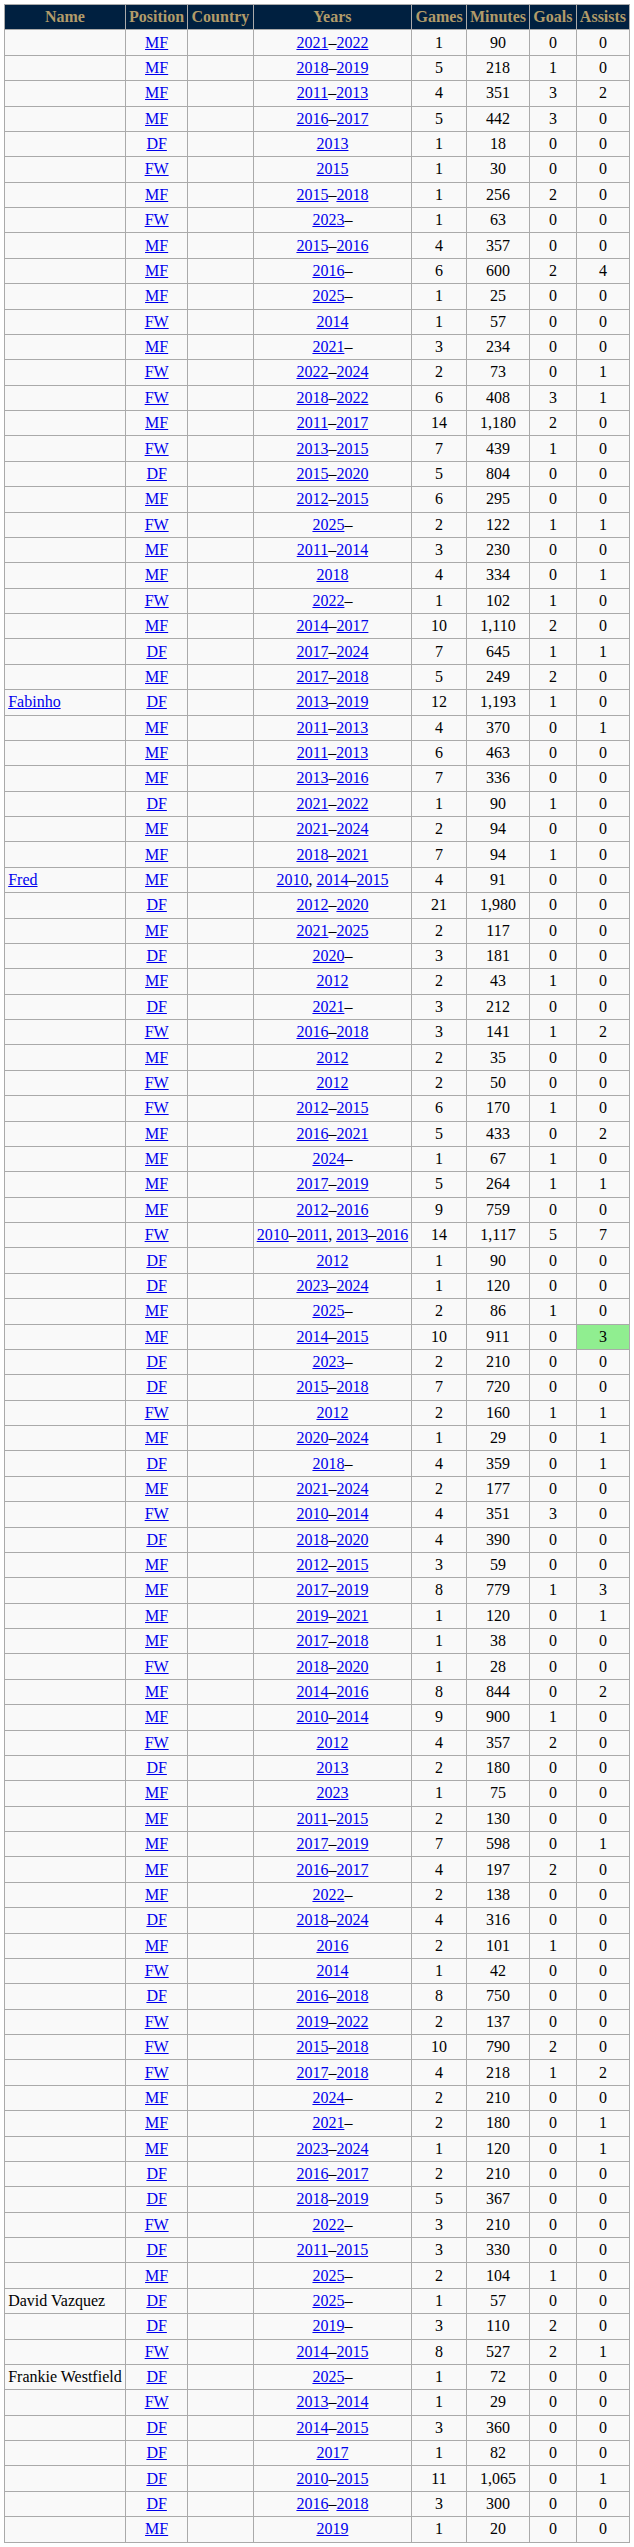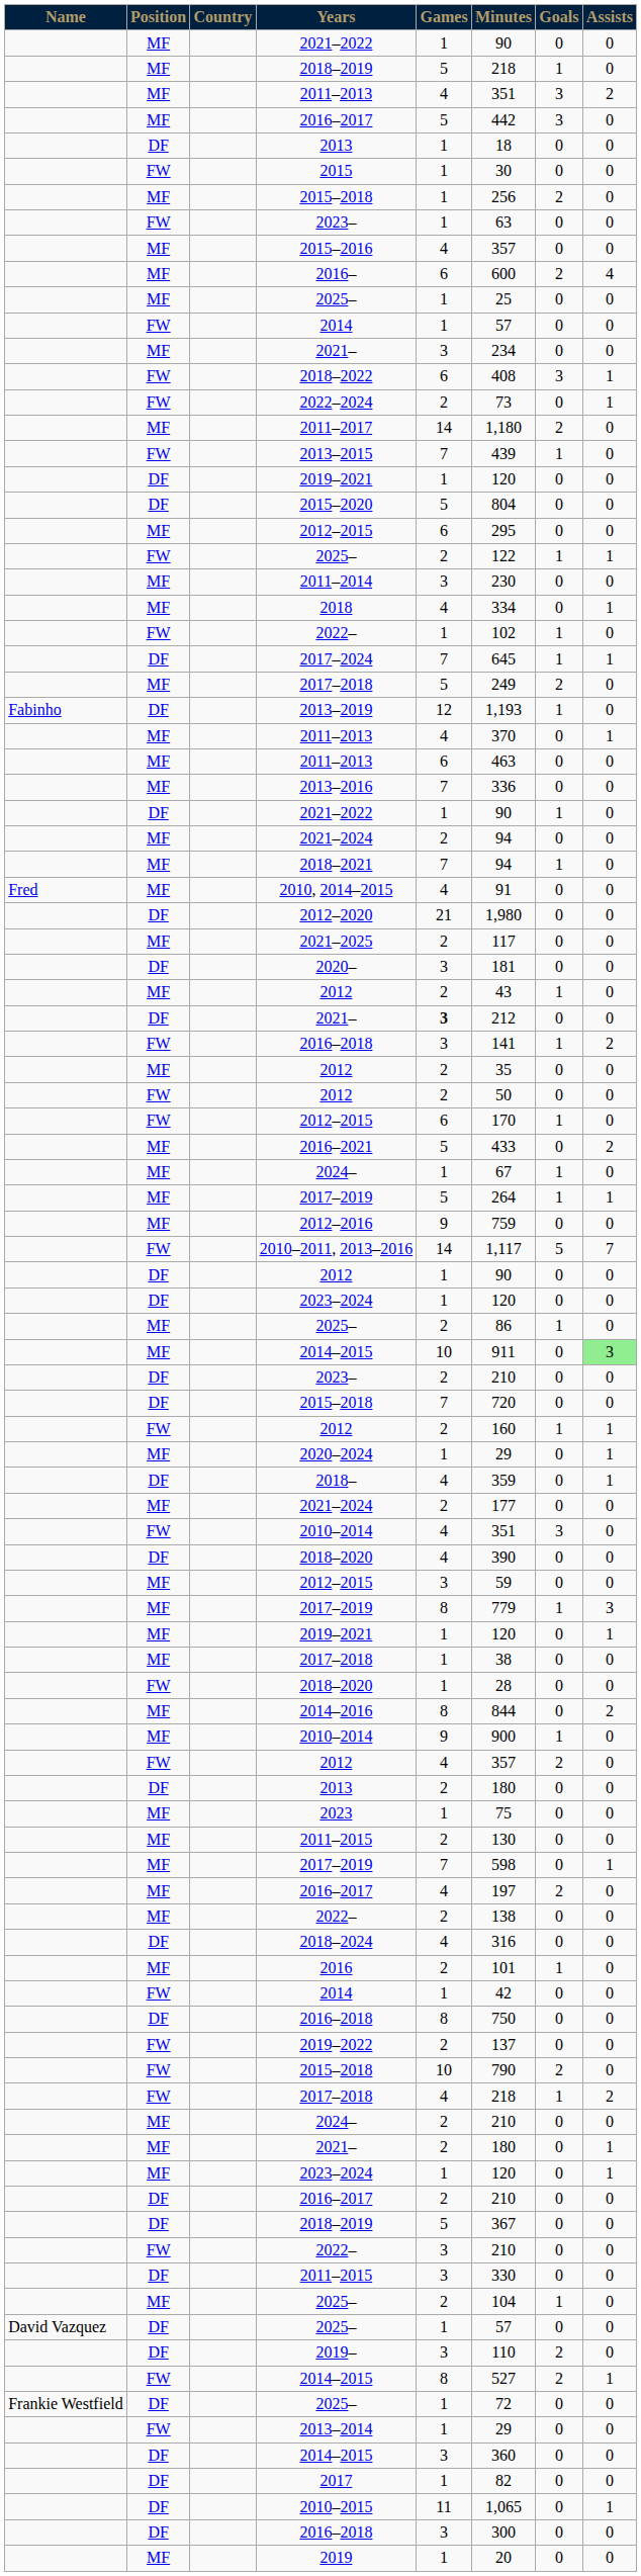rows swapped: 2018–2022 <-> 2022–2024
+ row: DF | 2019–2021 | 1 | 120 | 0 | 0
- row: MF | 2014–2017 | 10 | 1,110 | 2 | 0
DF / 2021– | Games: normal -> bold
